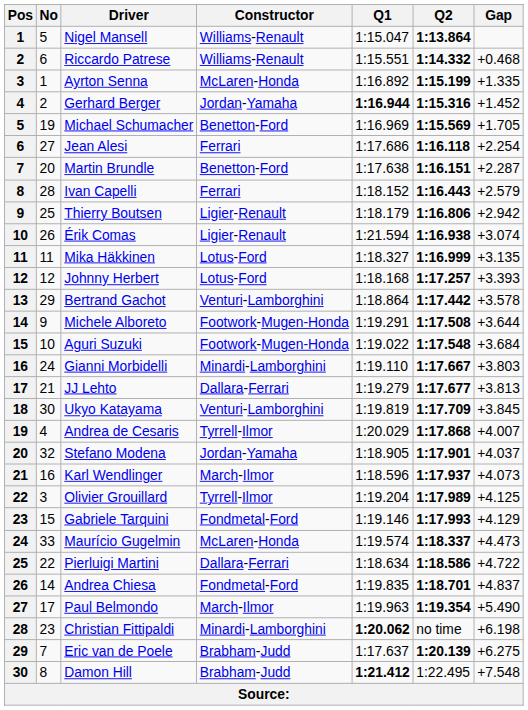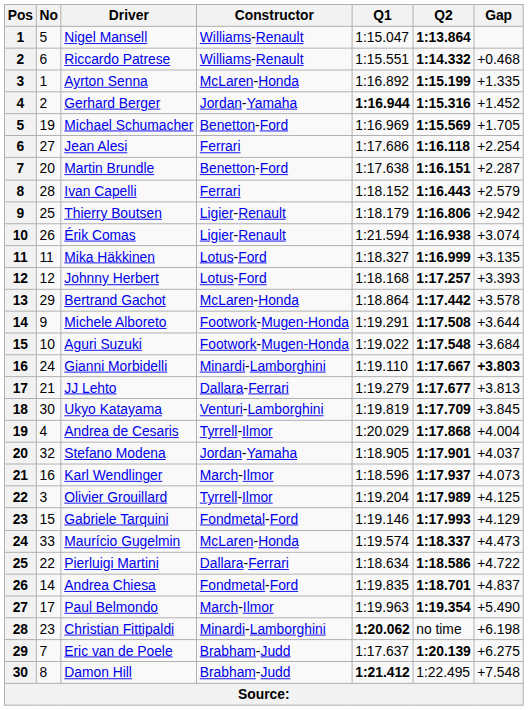Bertrand Gachot | Constructor: Venturi-Lamborghini -> McLaren-Honda
Gianni Morbidelli | Gap: normal -> bold
Andrea de Cesaris | Gap: +4.007 -> +4.004
